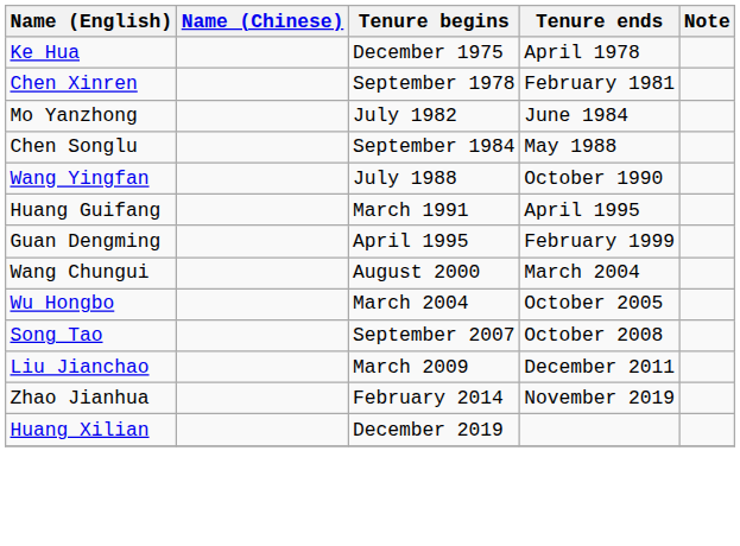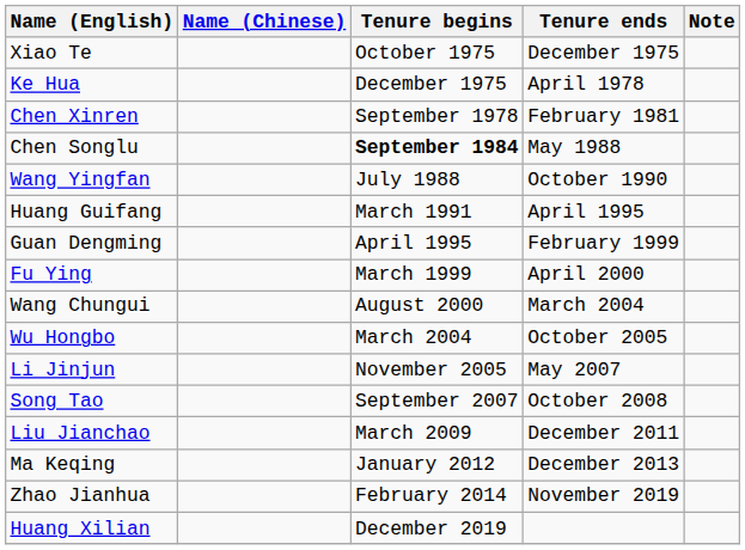+ row: Xiao Te | October 1975 | December 1975
- row: Mo Yanzhong | July 1982 | June 1984
Chen Songlu | Tenure begins: normal -> bold
+ row: Fu Ying | March 1999 | April 2000
+ row: Li Jinjun | November 2005 | May 2007
+ row: Ma Keqing | January 2012 | December 2013
